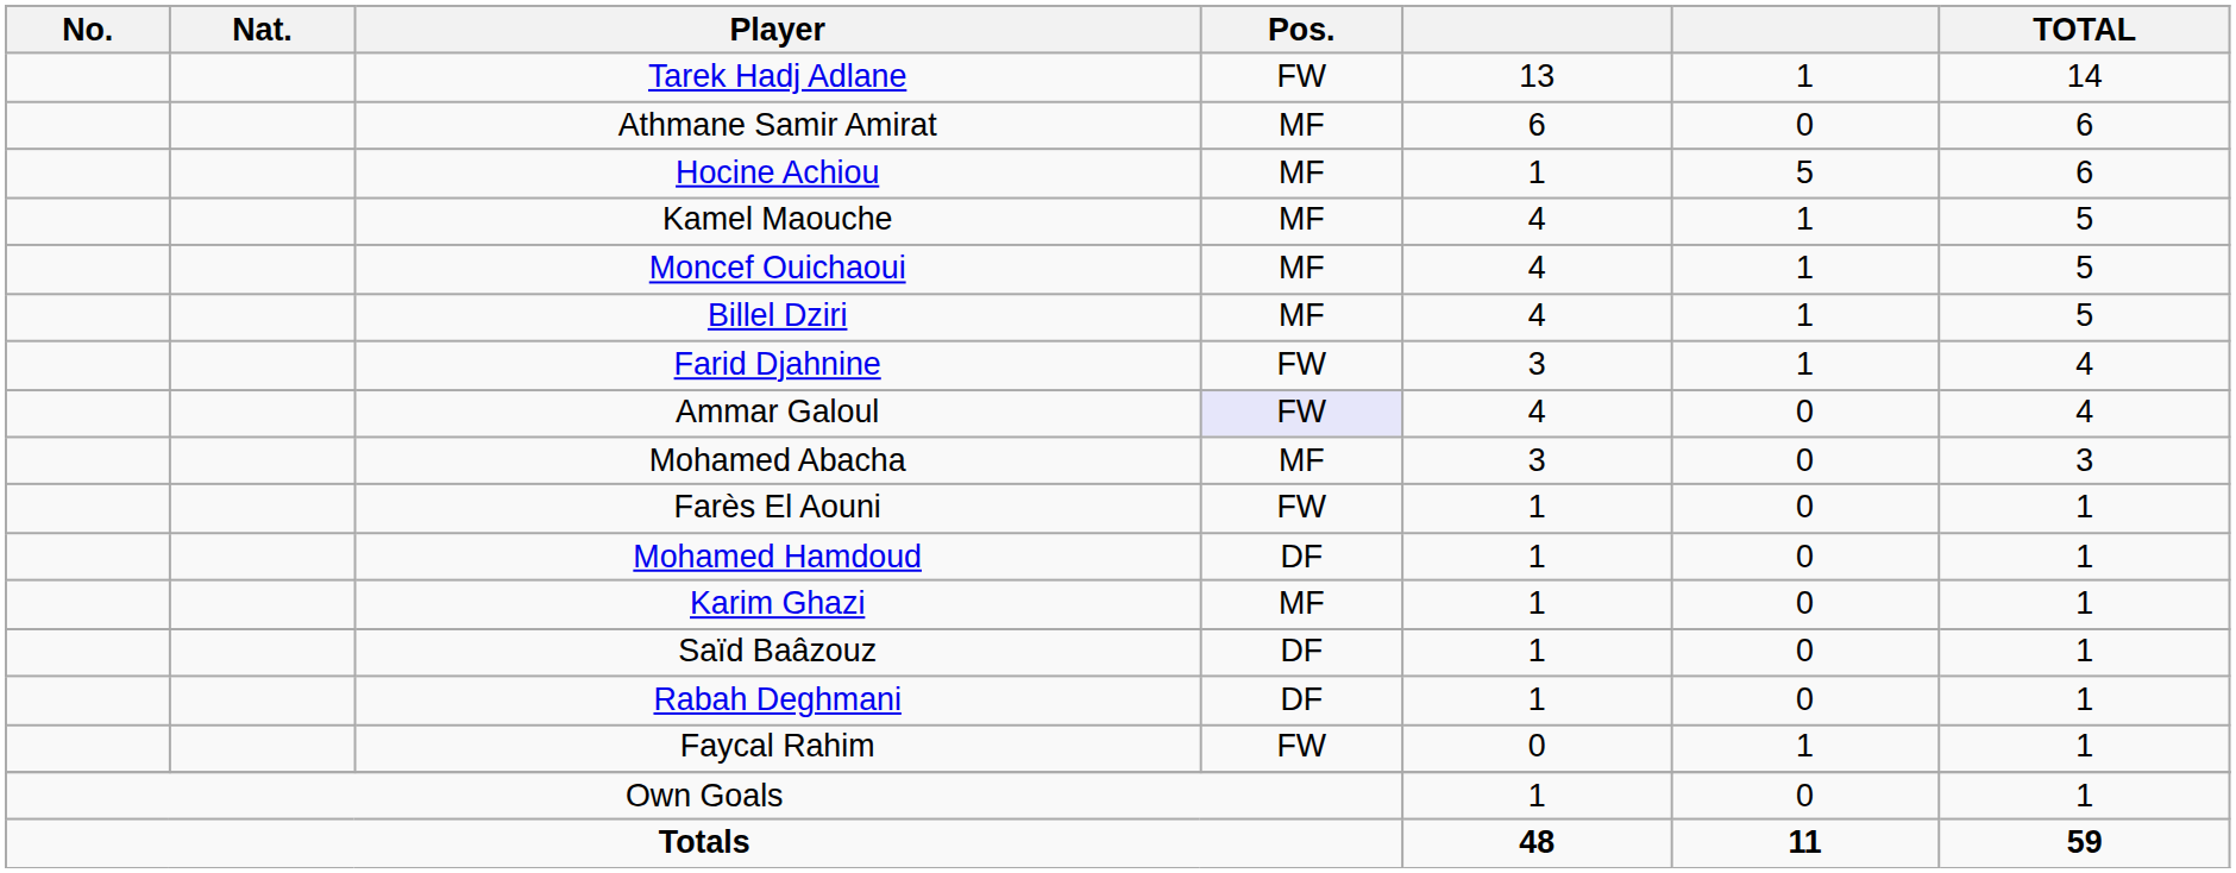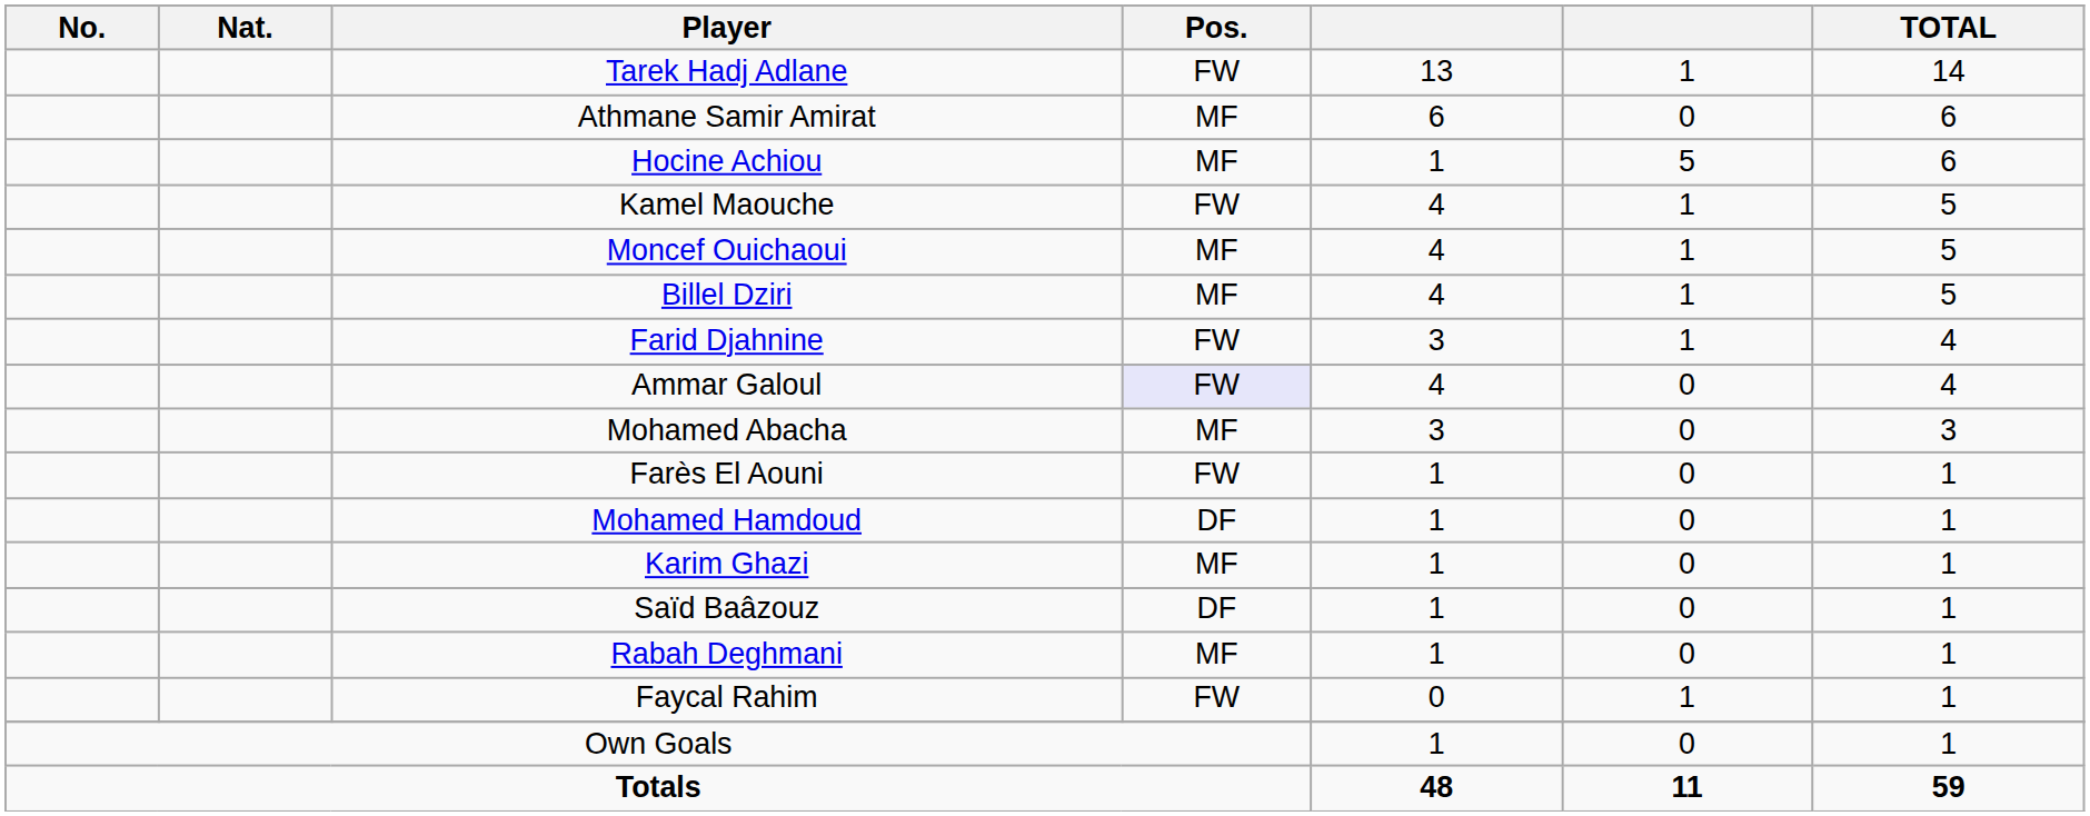Kamel Maouche | Pos.: MF -> FW
Rabah Deghmani | Pos.: DF -> MF
